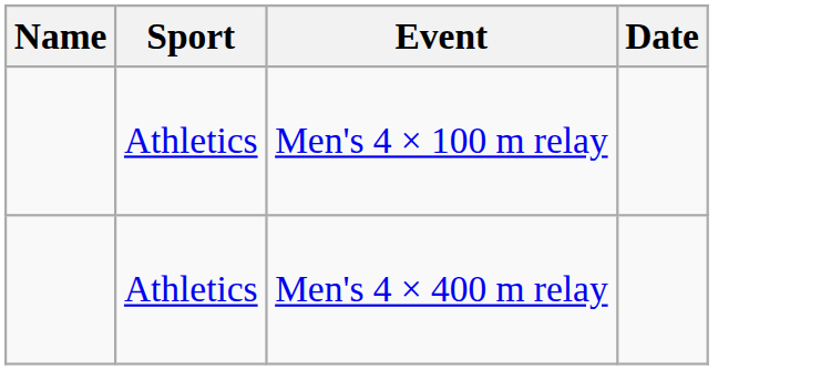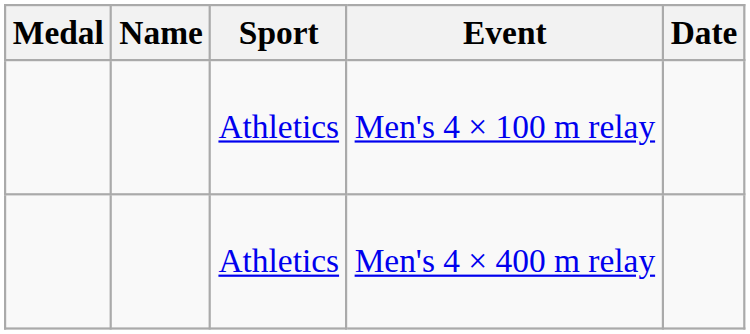+ column: Medal
